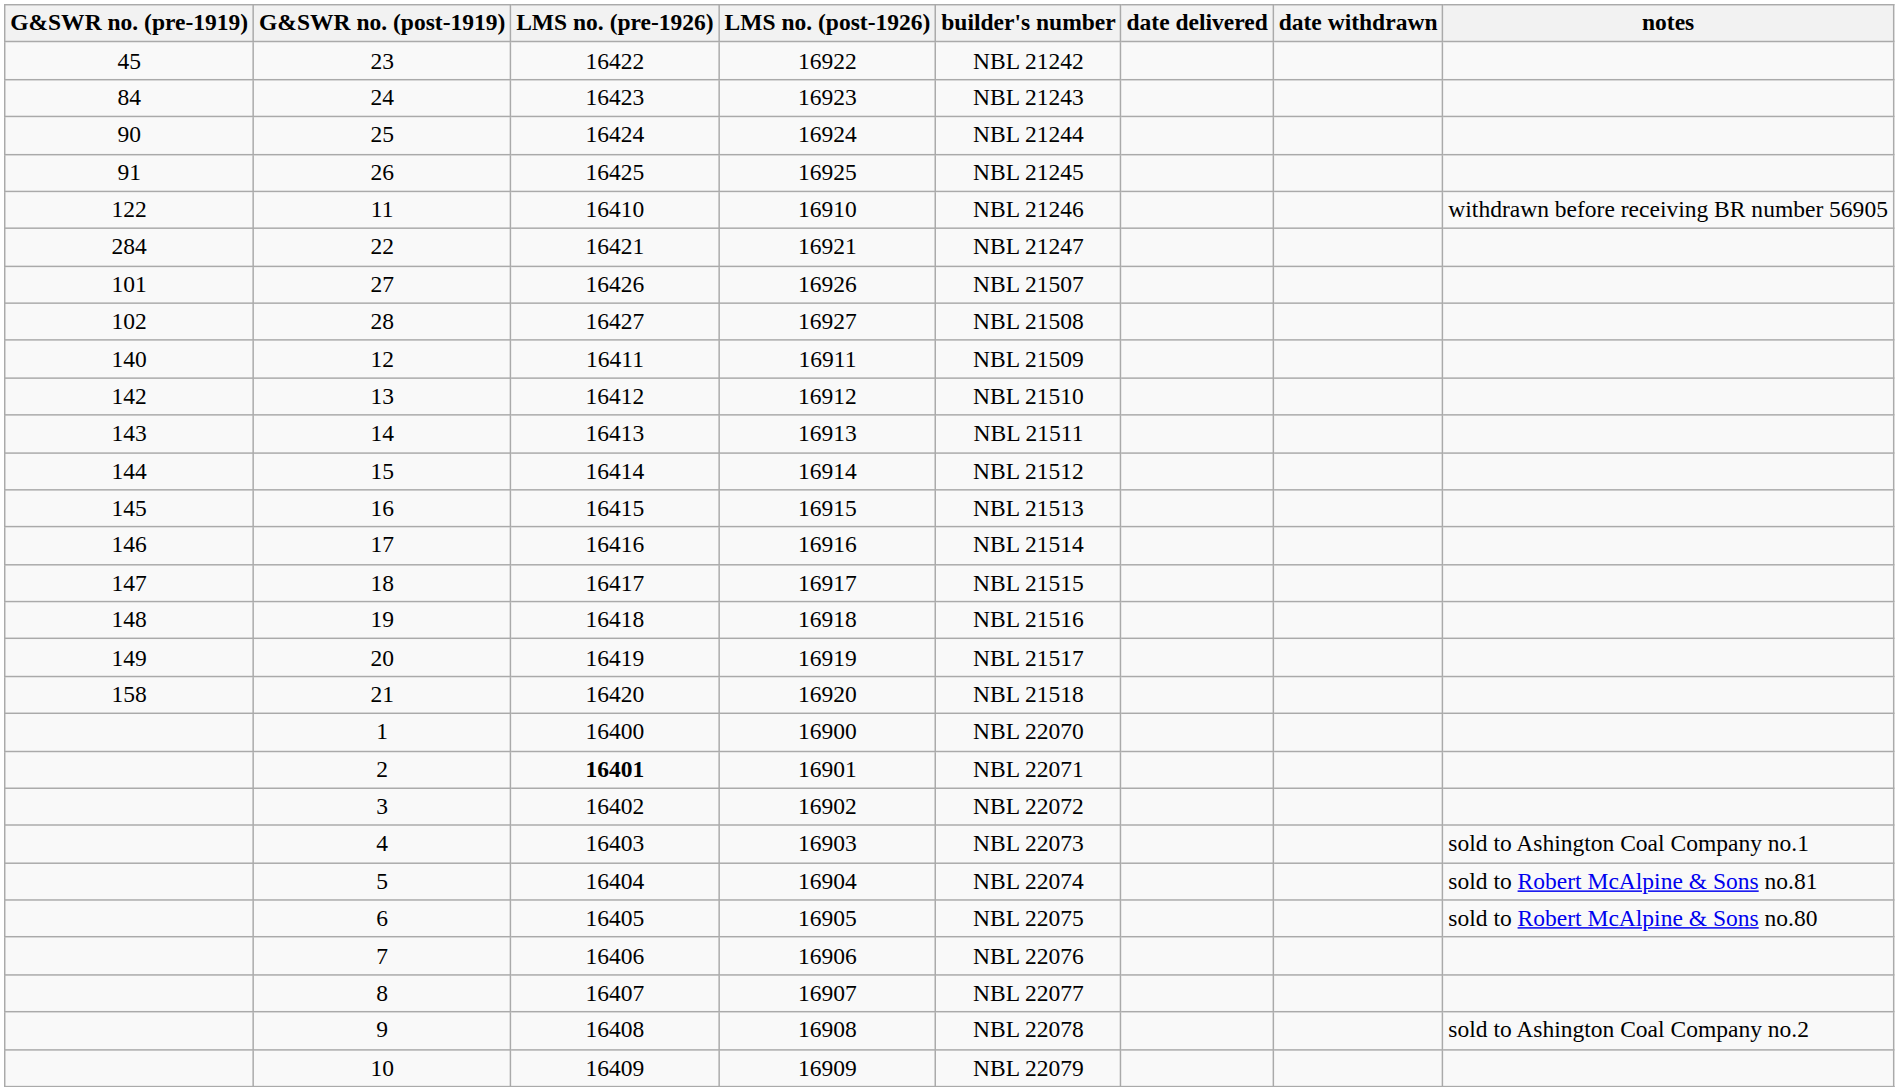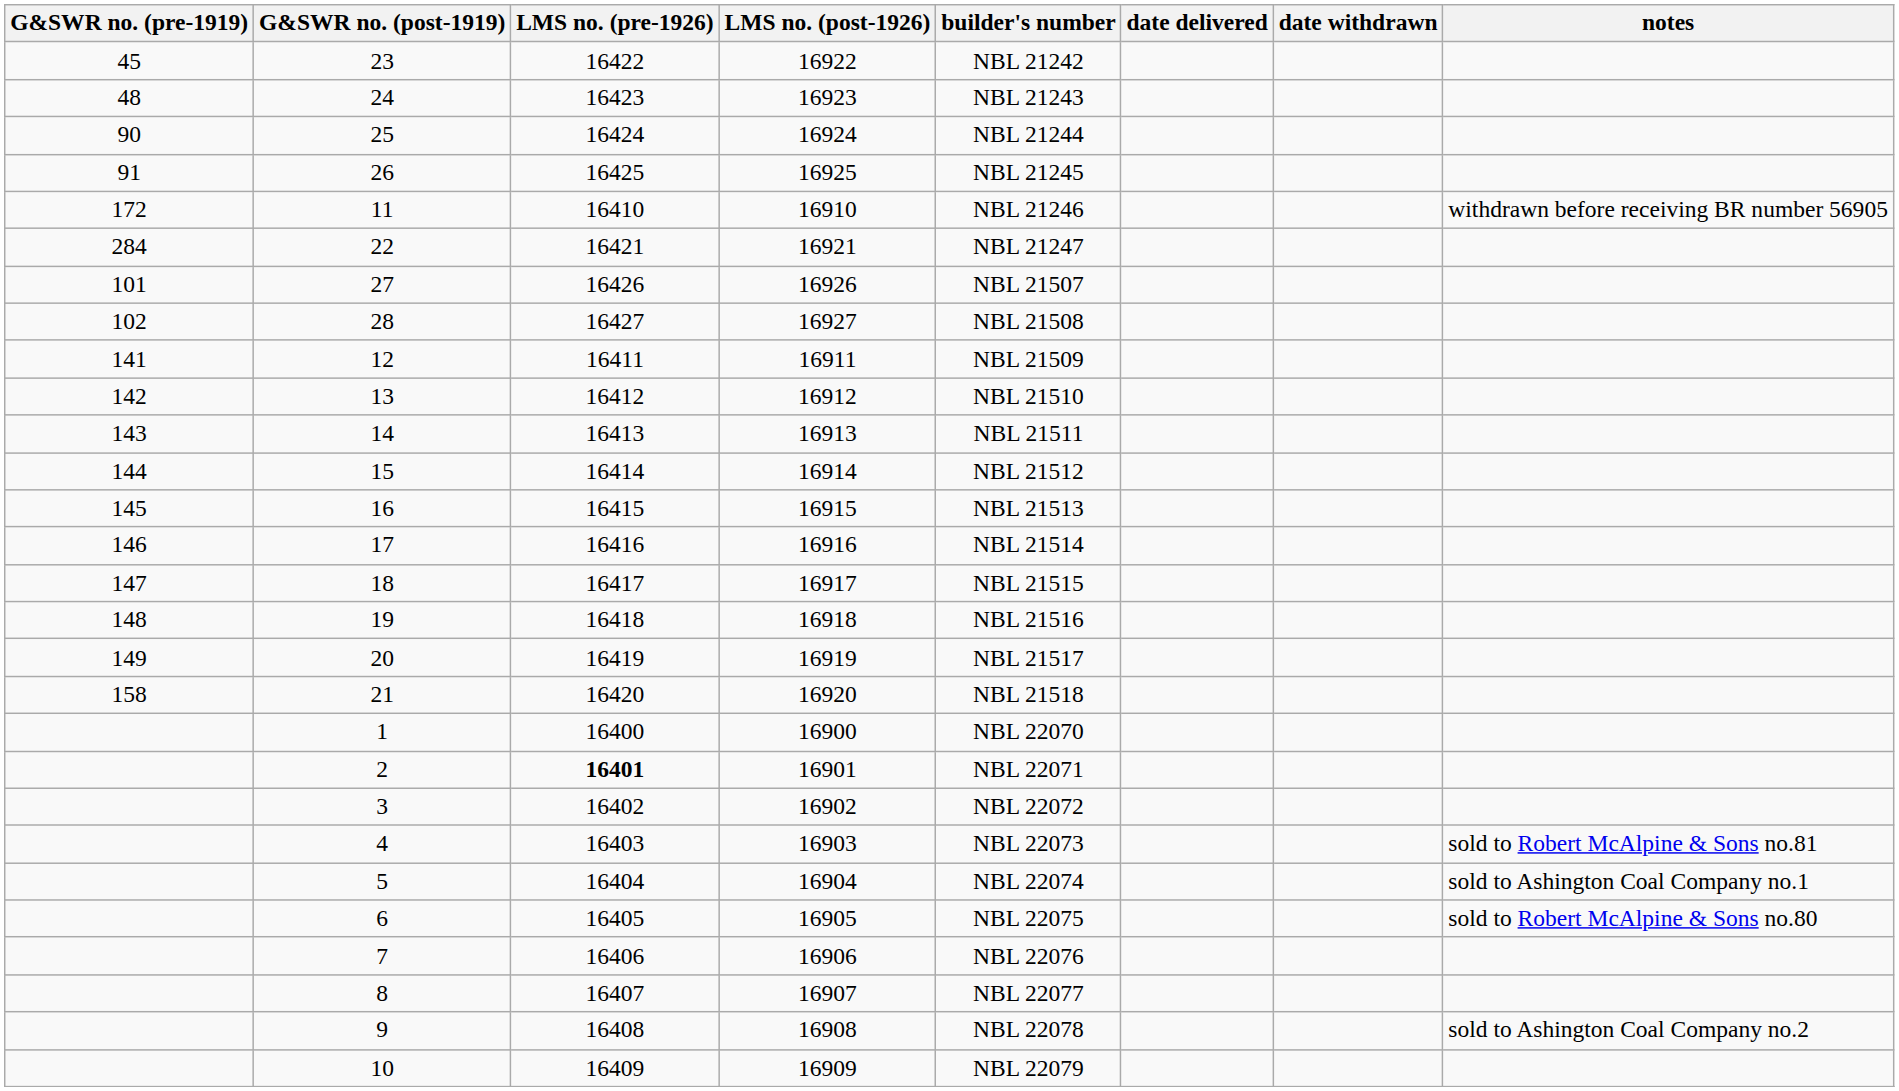24 | G&SWR no. (pre-1919): 84 -> 48
11 | G&SWR no. (pre-1919): 122 -> 172
12 | G&SWR no. (pre-1919): 140 -> 141
4 | notes: sold to Ashington Coal Company no.1 -> sold to Robert McAlpine & Sons no.81
5 | notes: sold to Robert McAlpine & Sons no.81 -> sold to Ashington Coal Company no.1
